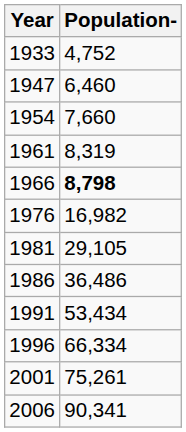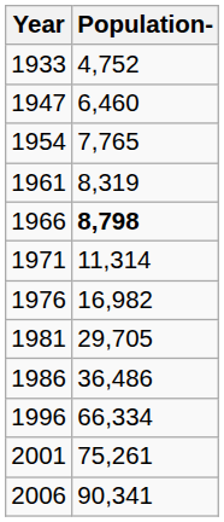1954 | Population-: 7,660 -> 7,765
+ row: 1971 | 11,314
1981 | Population-: 29,105 -> 29,705
- row: 1991 | 53,434
